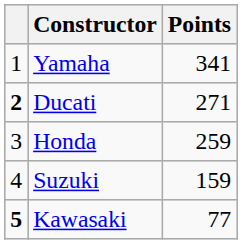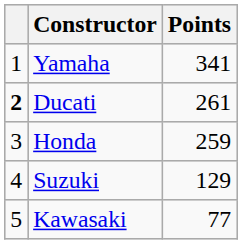Ducati | Points: 271 -> 261
Suzuki | Points: 159 -> 129
Kawasaki | column 1: bold -> normal
